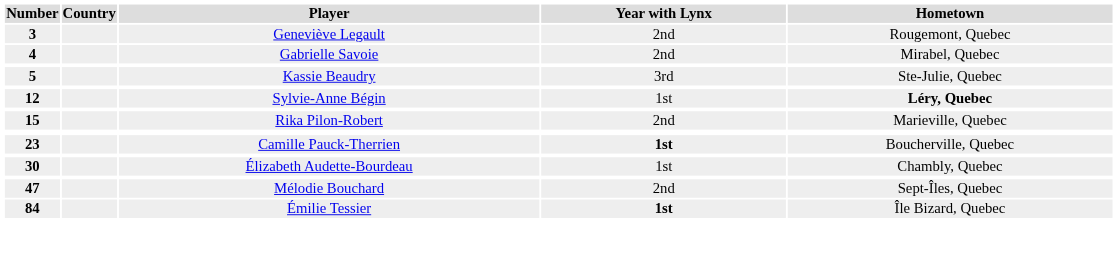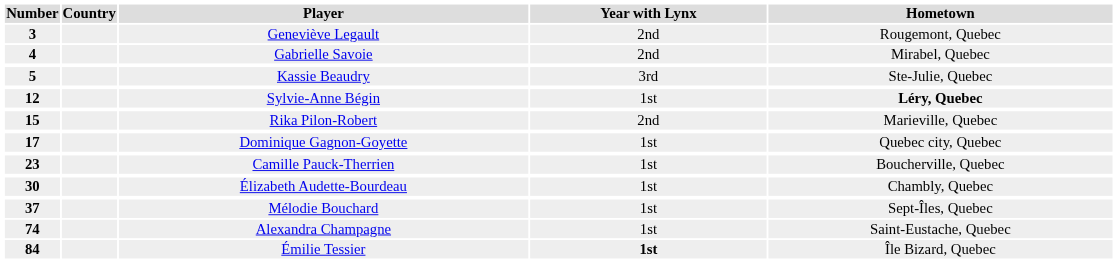+ row: 17 | Dominique Gagnon-Goyette | 1st | Quebec city, Quebec
Camille Pauck-Therrien | Year with Lynx: bold -> normal
Mélodie Bouchard | Number: 47 -> 37
Mélodie Bouchard | Year with Lynx: 2nd -> 1st
+ row: 74 | Alexandra Champagne | 1st | Saint-Eustache, Quebec
